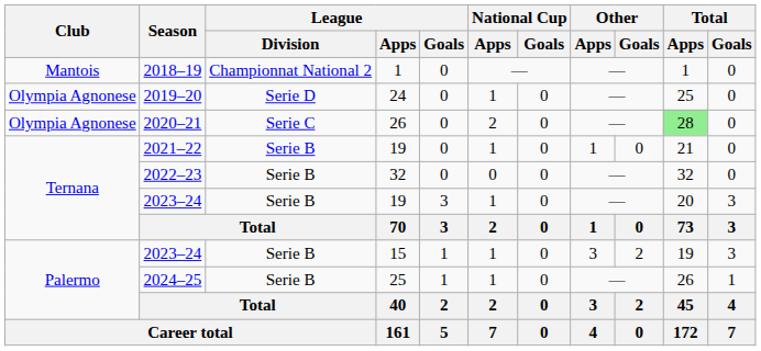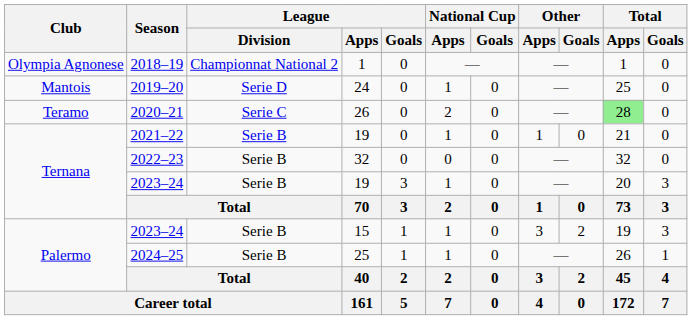2018–19 | Club: Mantois -> Olympia Agnonese
2019–20 | Club: Olympia Agnonese -> Mantois
2020–21 | Club: Olympia Agnonese -> Teramo
